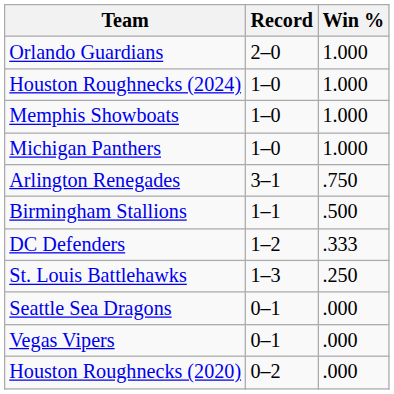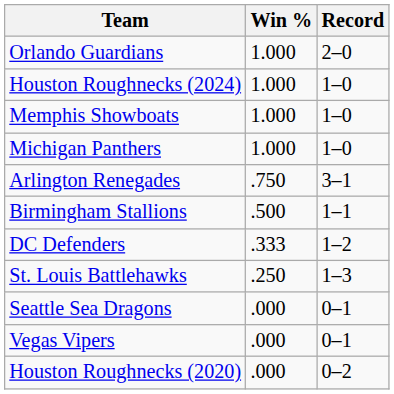columns swapped: Record <-> Win %
